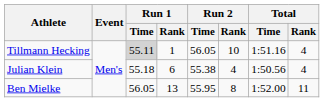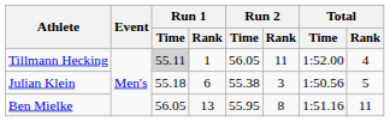Tillmann Hecking | Run 2 / Rank: 10 -> 11
Tillmann Hecking | Total / Time: 1:51.16 -> 1:52.00
Julian Klein | Run 2 / Rank: 4 -> 3
Julian Klein | Total / Rank: 4 -> 5
Ben Mielke | Total / Time: 1:52.00 -> 1:51.16
